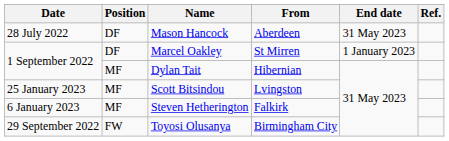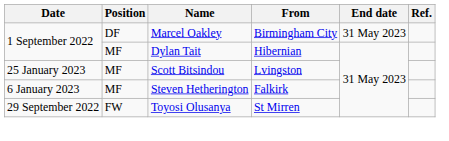- row: 28 July 2022 | DF | Mason Hancock | Aberdeen | 31 May 2023
Marcel Oakley | From: St Mirren -> Birmingham City
Marcel Oakley | End date: 1 January 2023 -> 31 May 2023
Toyosi Olusanya | From: Birmingham City -> St Mirren
